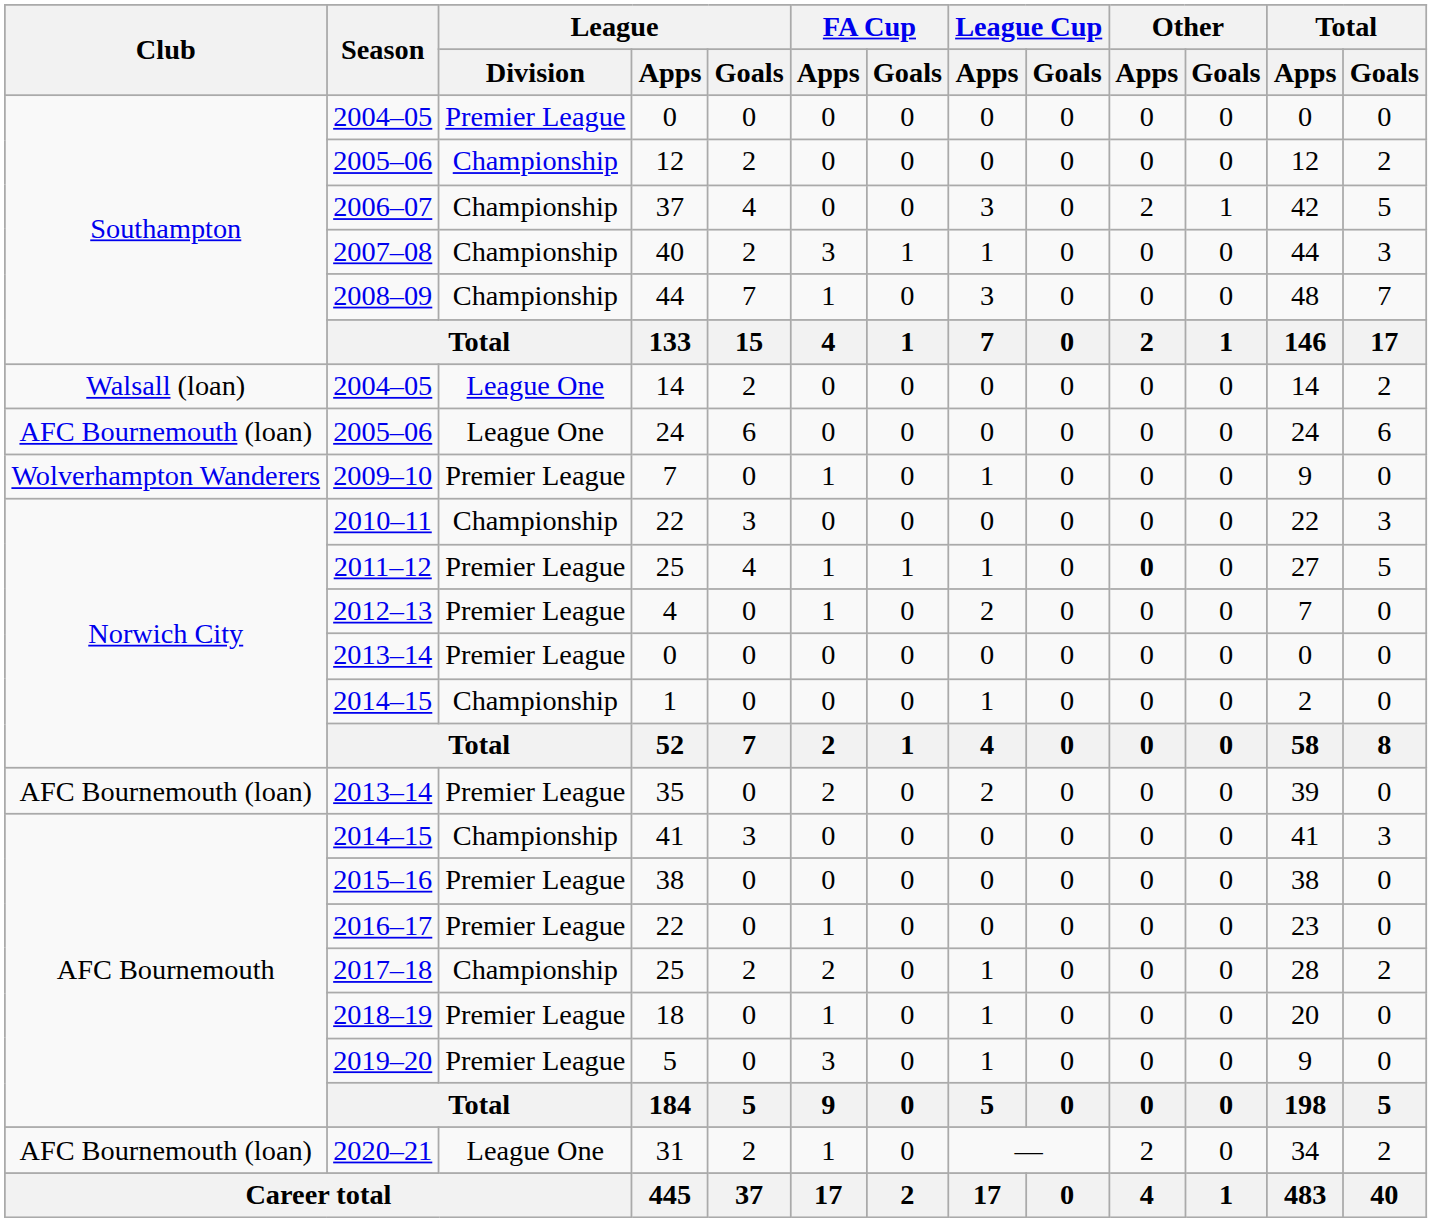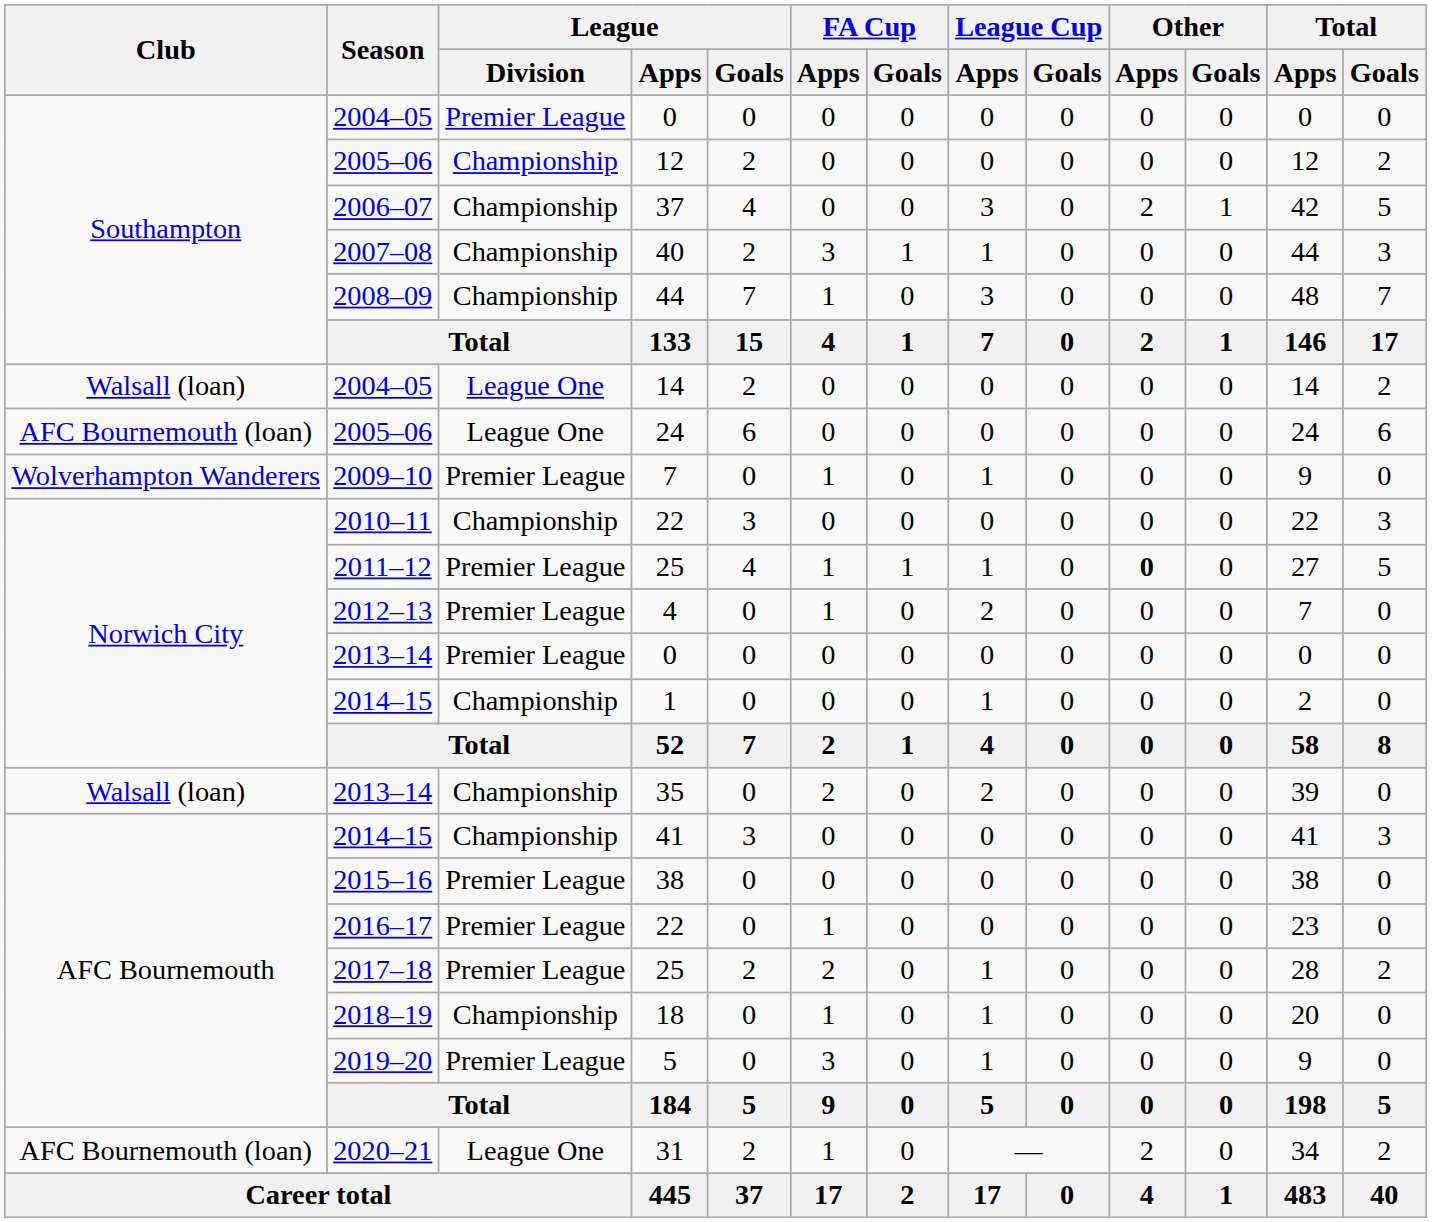35 | Club: AFC Bournemouth (loan) -> Walsall (loan)
35 | League / Division: Premier League -> Championship
2017–18 / 25 | League / Division: Championship -> Premier League
18 | League / Division: Premier League -> Championship
